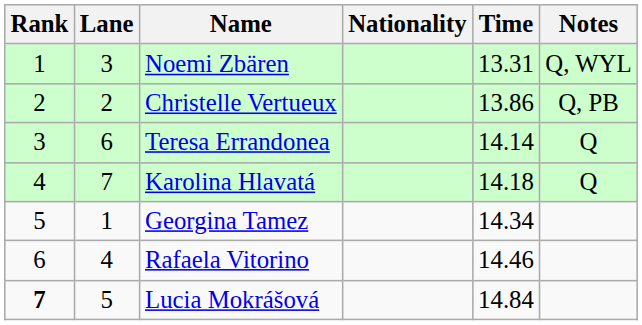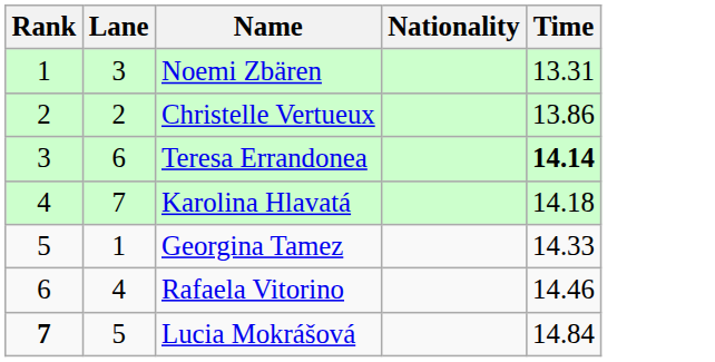- column: Notes | Q, WYL | Q, PB | Q | Q
Teresa Errandonea | Time: normal -> bold
Georgina Tamez | Time: 14.34 -> 14.33
